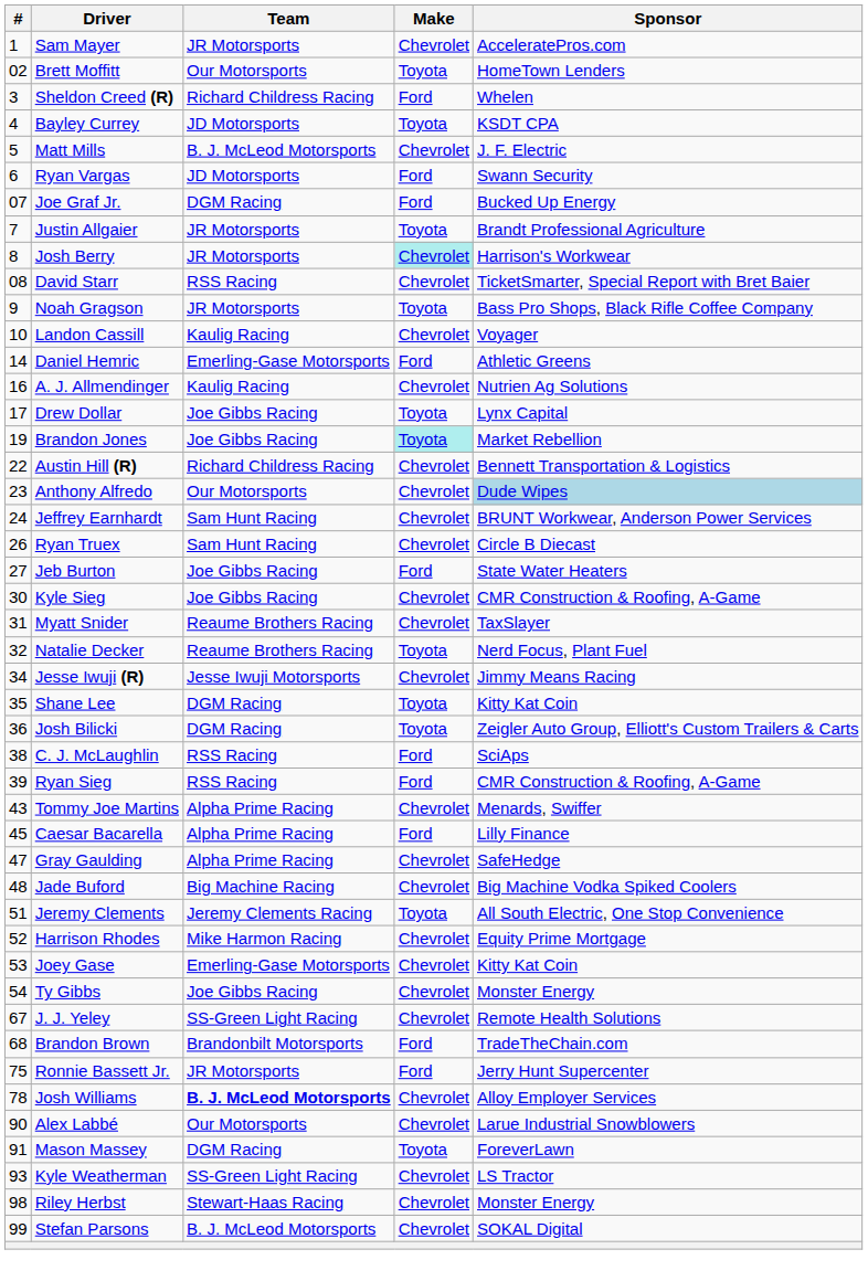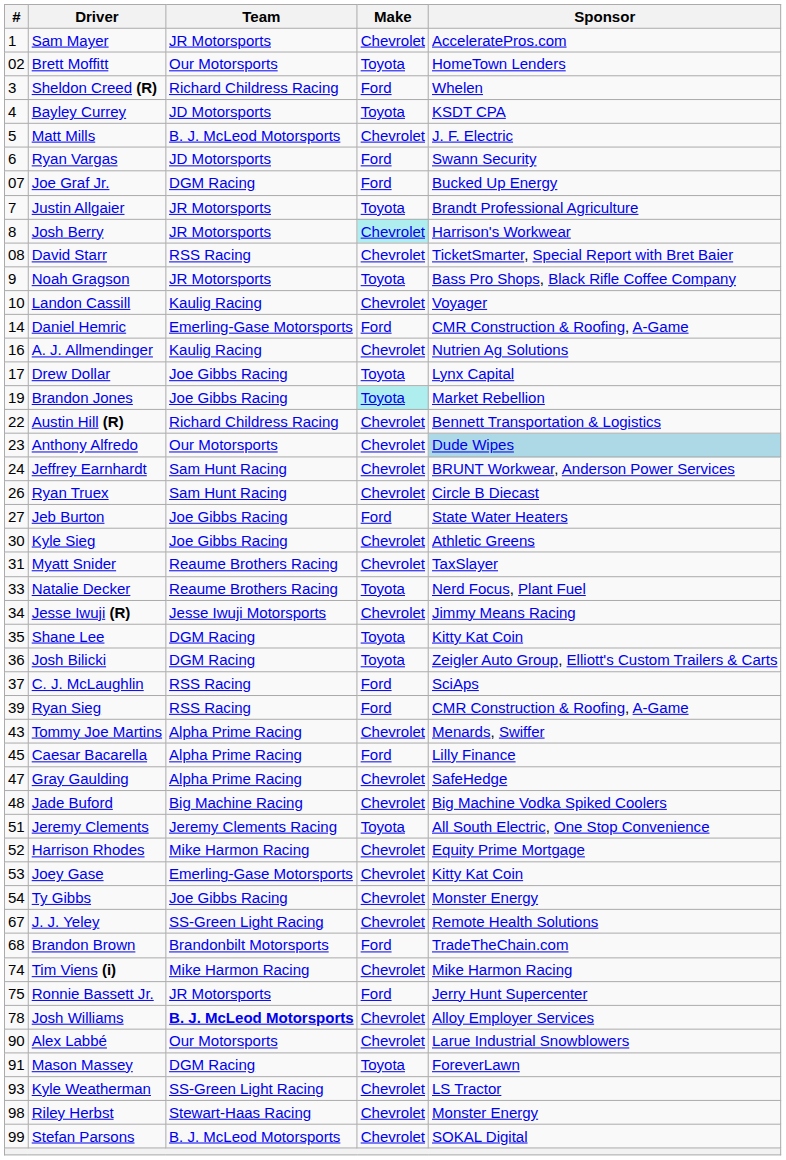Daniel Hemric | Sponsor: Athletic Greens -> CMR Construction & Roofing, A-Game
Kyle Sieg | Sponsor: CMR Construction & Roofing, A-Game -> Athletic Greens
Natalie Decker | #: 32 -> 33
C. J. McLaughlin | #: 38 -> 37
+ row: 74 | Tim Viens (i) | Mike Harmon Racing | Chevrolet | Mike Harmon Racing
